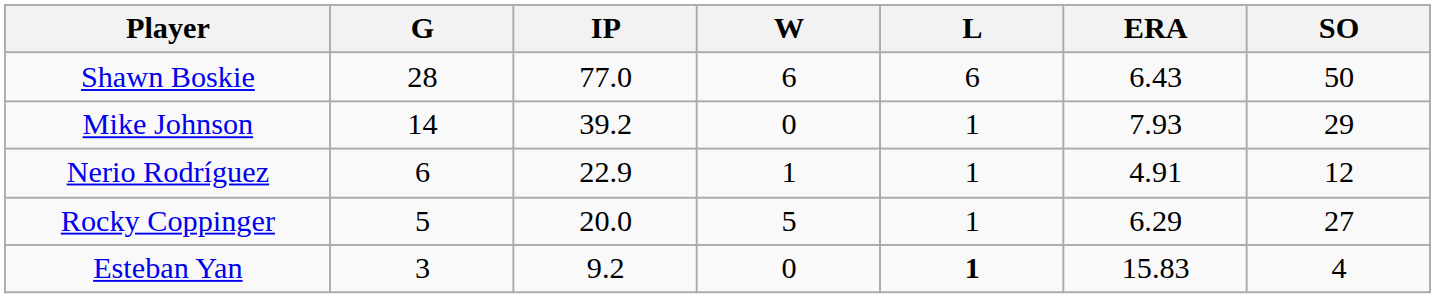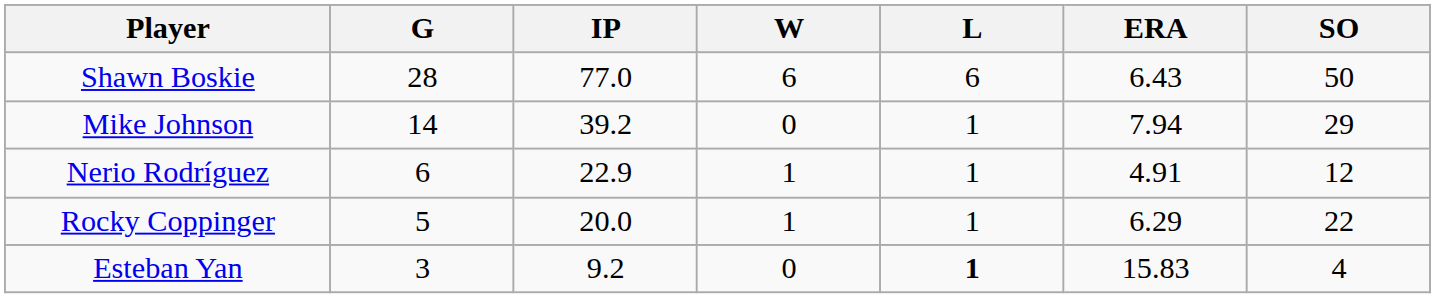Mike Johnson | ERA: 7.93 -> 7.94
Rocky Coppinger | W: 5 -> 1
Rocky Coppinger | SO: 27 -> 22
